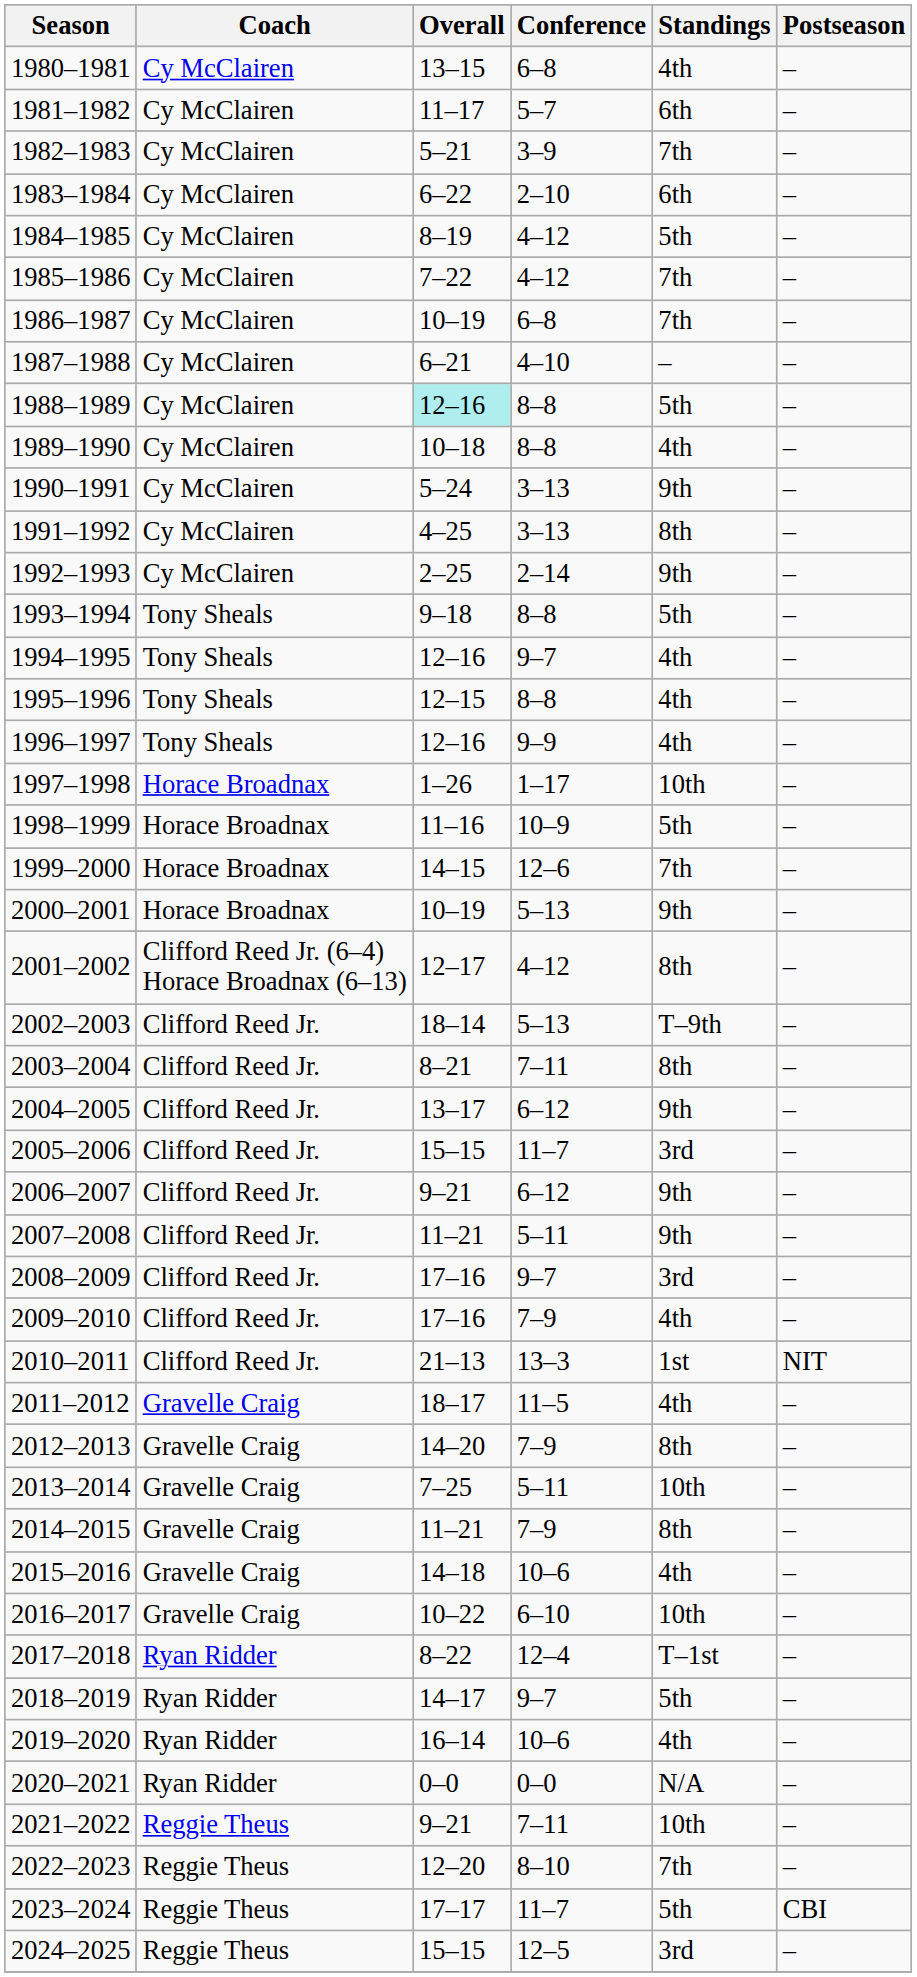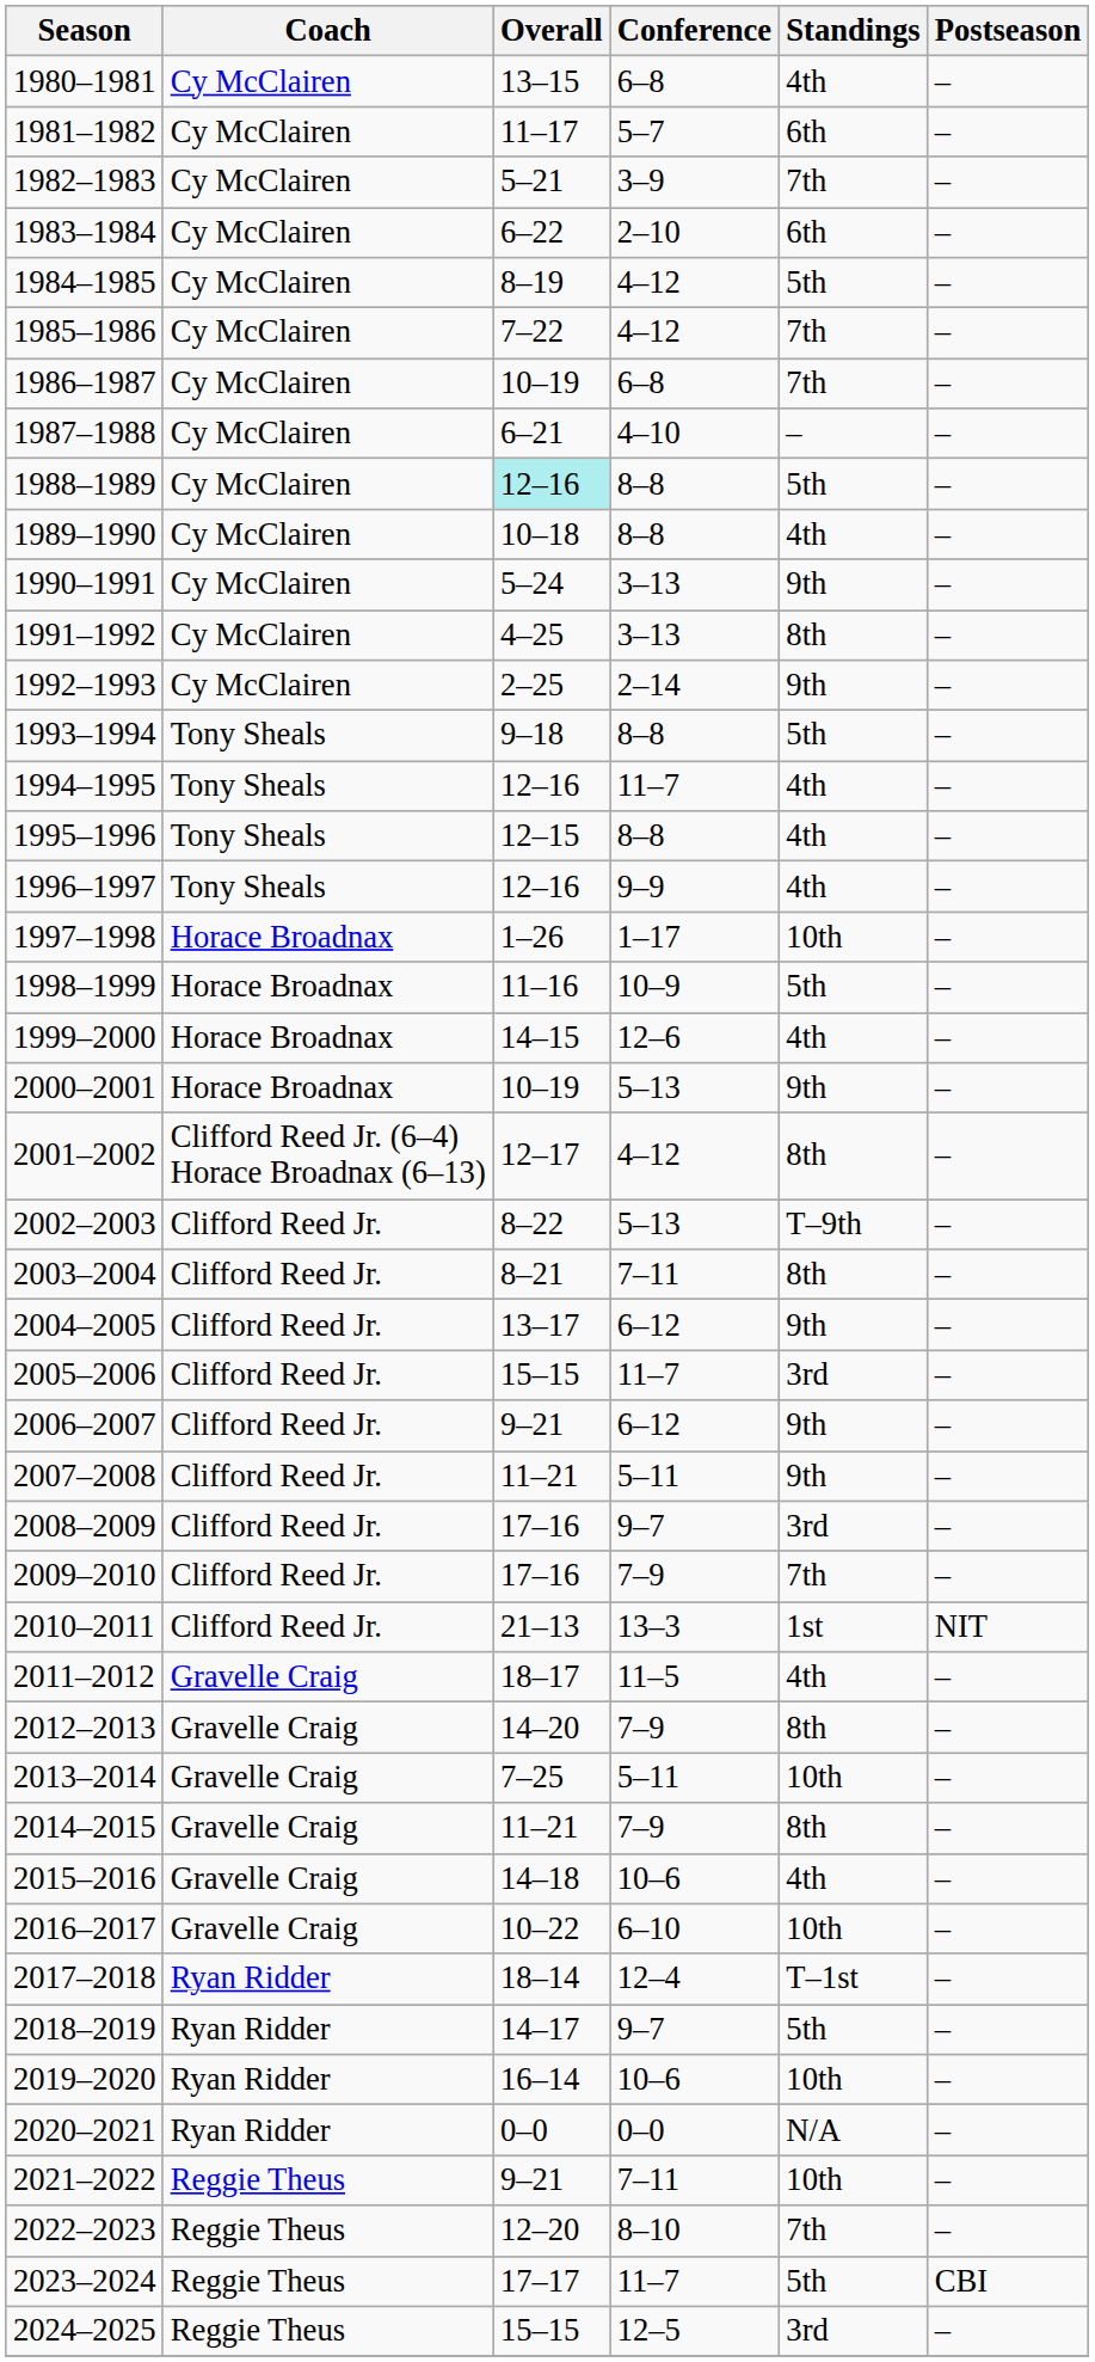1994–1995 | Conference: 9–7 -> 11–7
1999–2000 | Standings: 7th -> 4th
2002–2003 | Overall: 18–14 -> 8–22
2009–2010 | Standings: 4th -> 7th
2017–2018 | Overall: 8–22 -> 18–14
2019–2020 | Standings: 4th -> 10th
